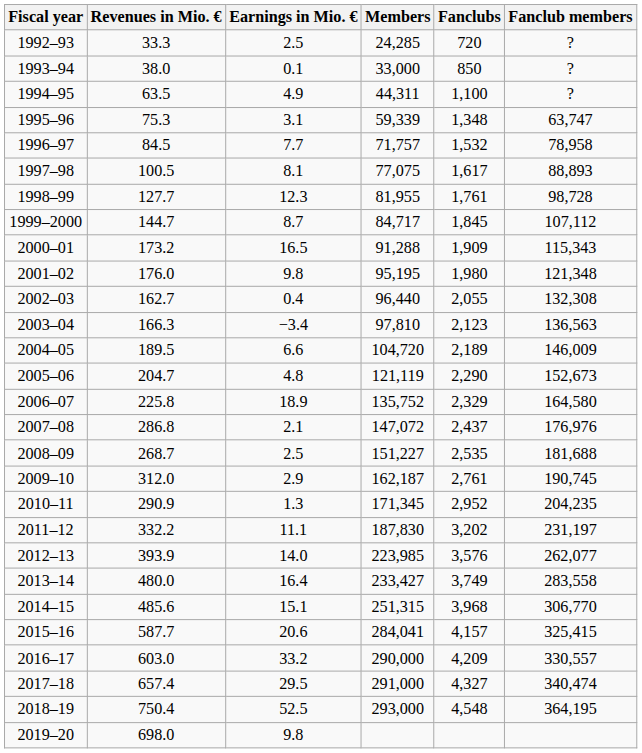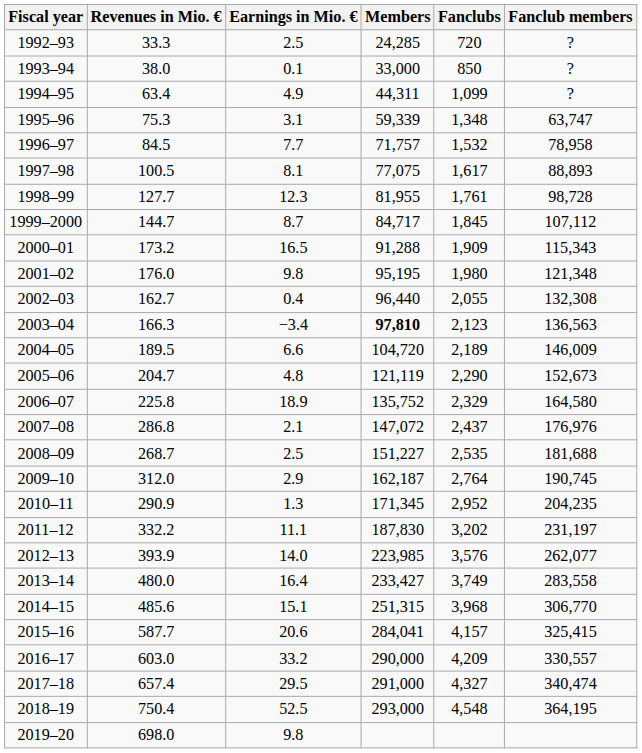1994–95 | Revenues in Mio. €: 63.5 -> 63.4
1994–95 | Fanclubs: 1,100 -> 1,099
2003–04 | Members: normal -> bold
2009–10 | Fanclubs: 2,761 -> 2,764
